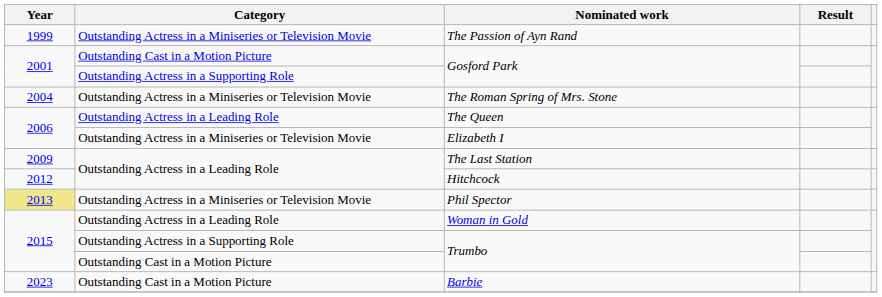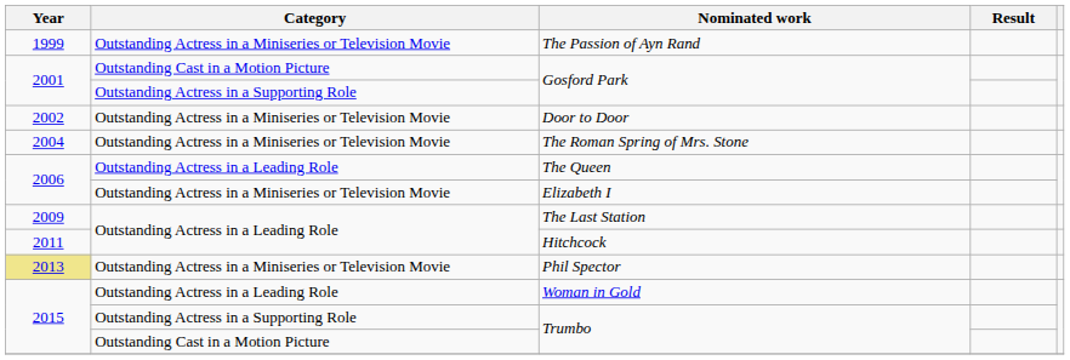+ row: 2002 | Outstanding Actress in a Miniseries or Television Movie | Door to Door
Hitchcock | Year: 2012 -> 2011
- row: 2023 | Outstanding Cast in a Motion Picture | Barbie
